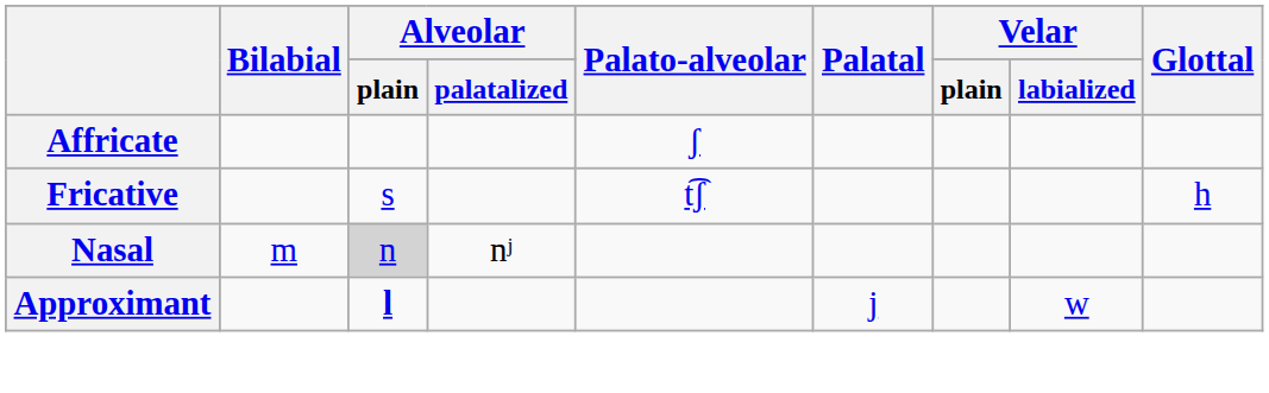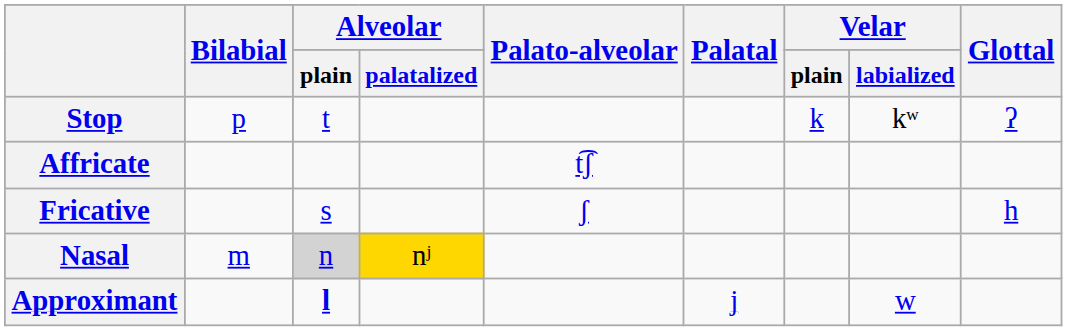+ row: Stop | p | t | k | kʷ | ʔ
Affricate | Palato-alveolar: ʃ -> t͡ʃ
Fricative | Palato-alveolar: t͡ʃ -> ʃ
Nasal | Alveolar / palatalized: no background -> gold background
